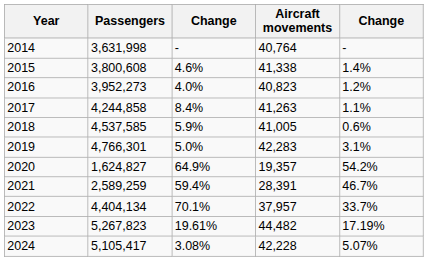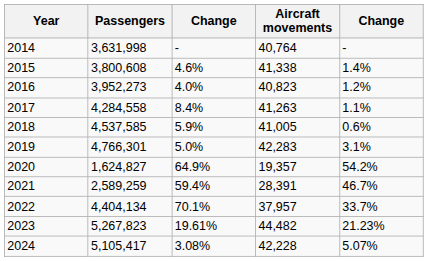2017 | Passengers: 4,244,858 -> 4,284,558
2023 | column 5: 17.19% -> 21.23%
